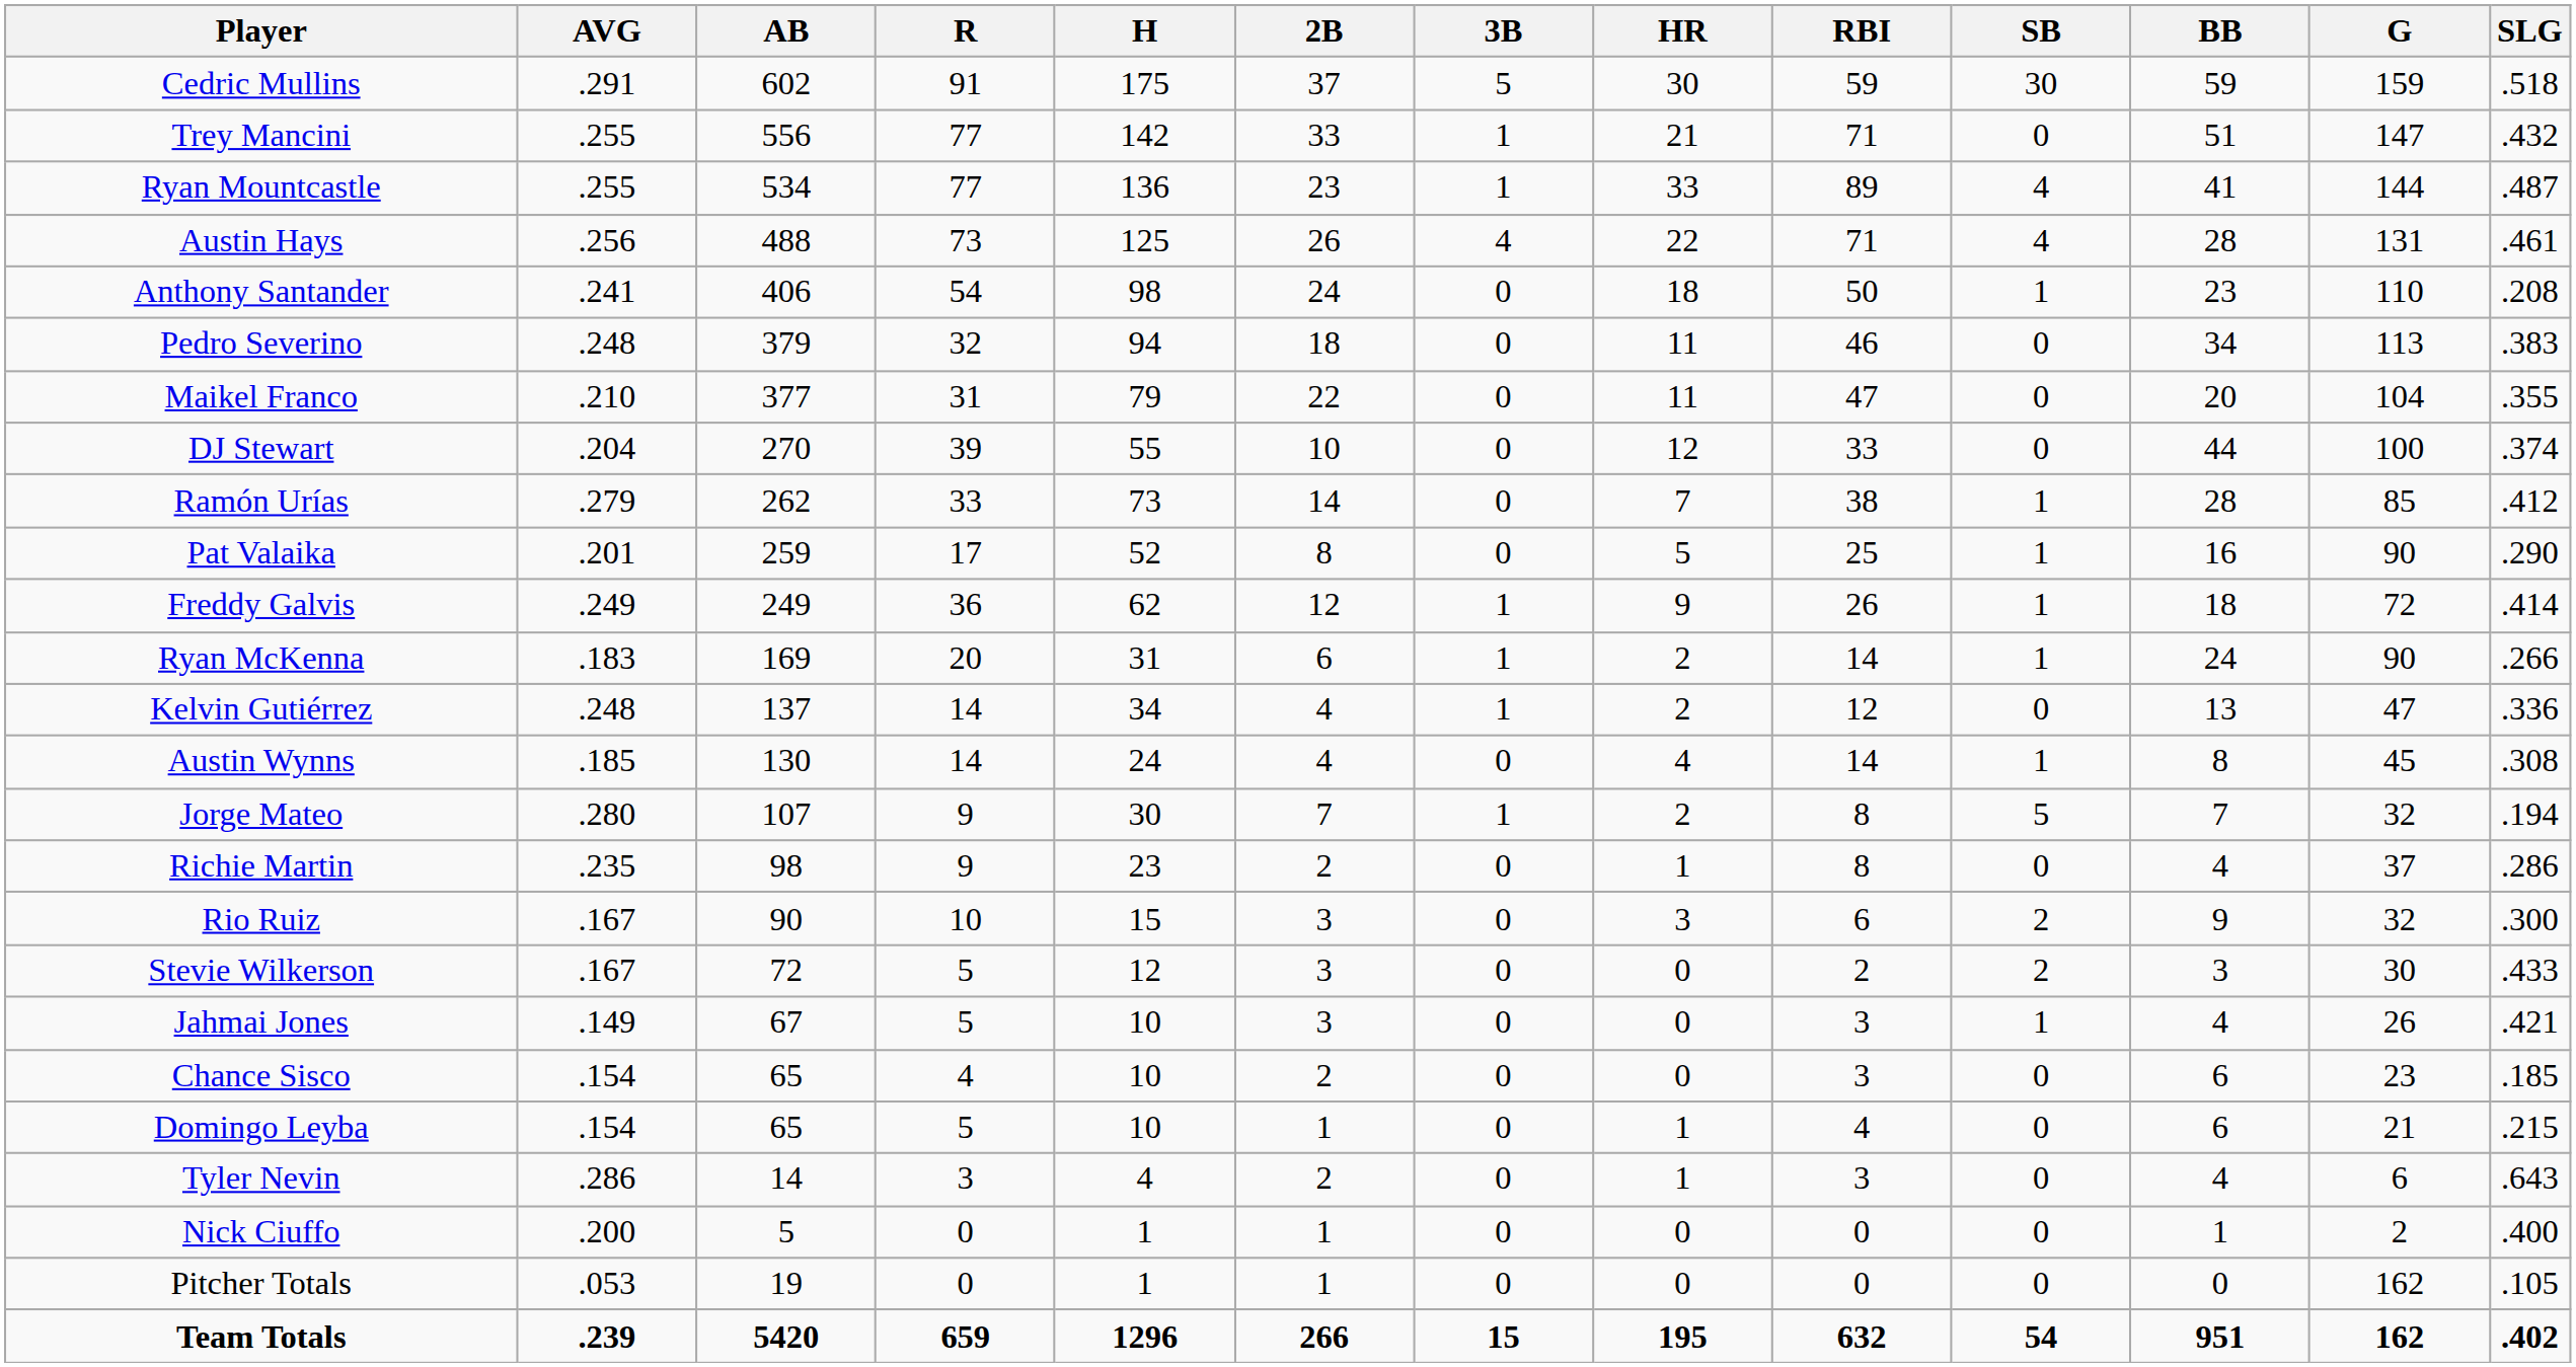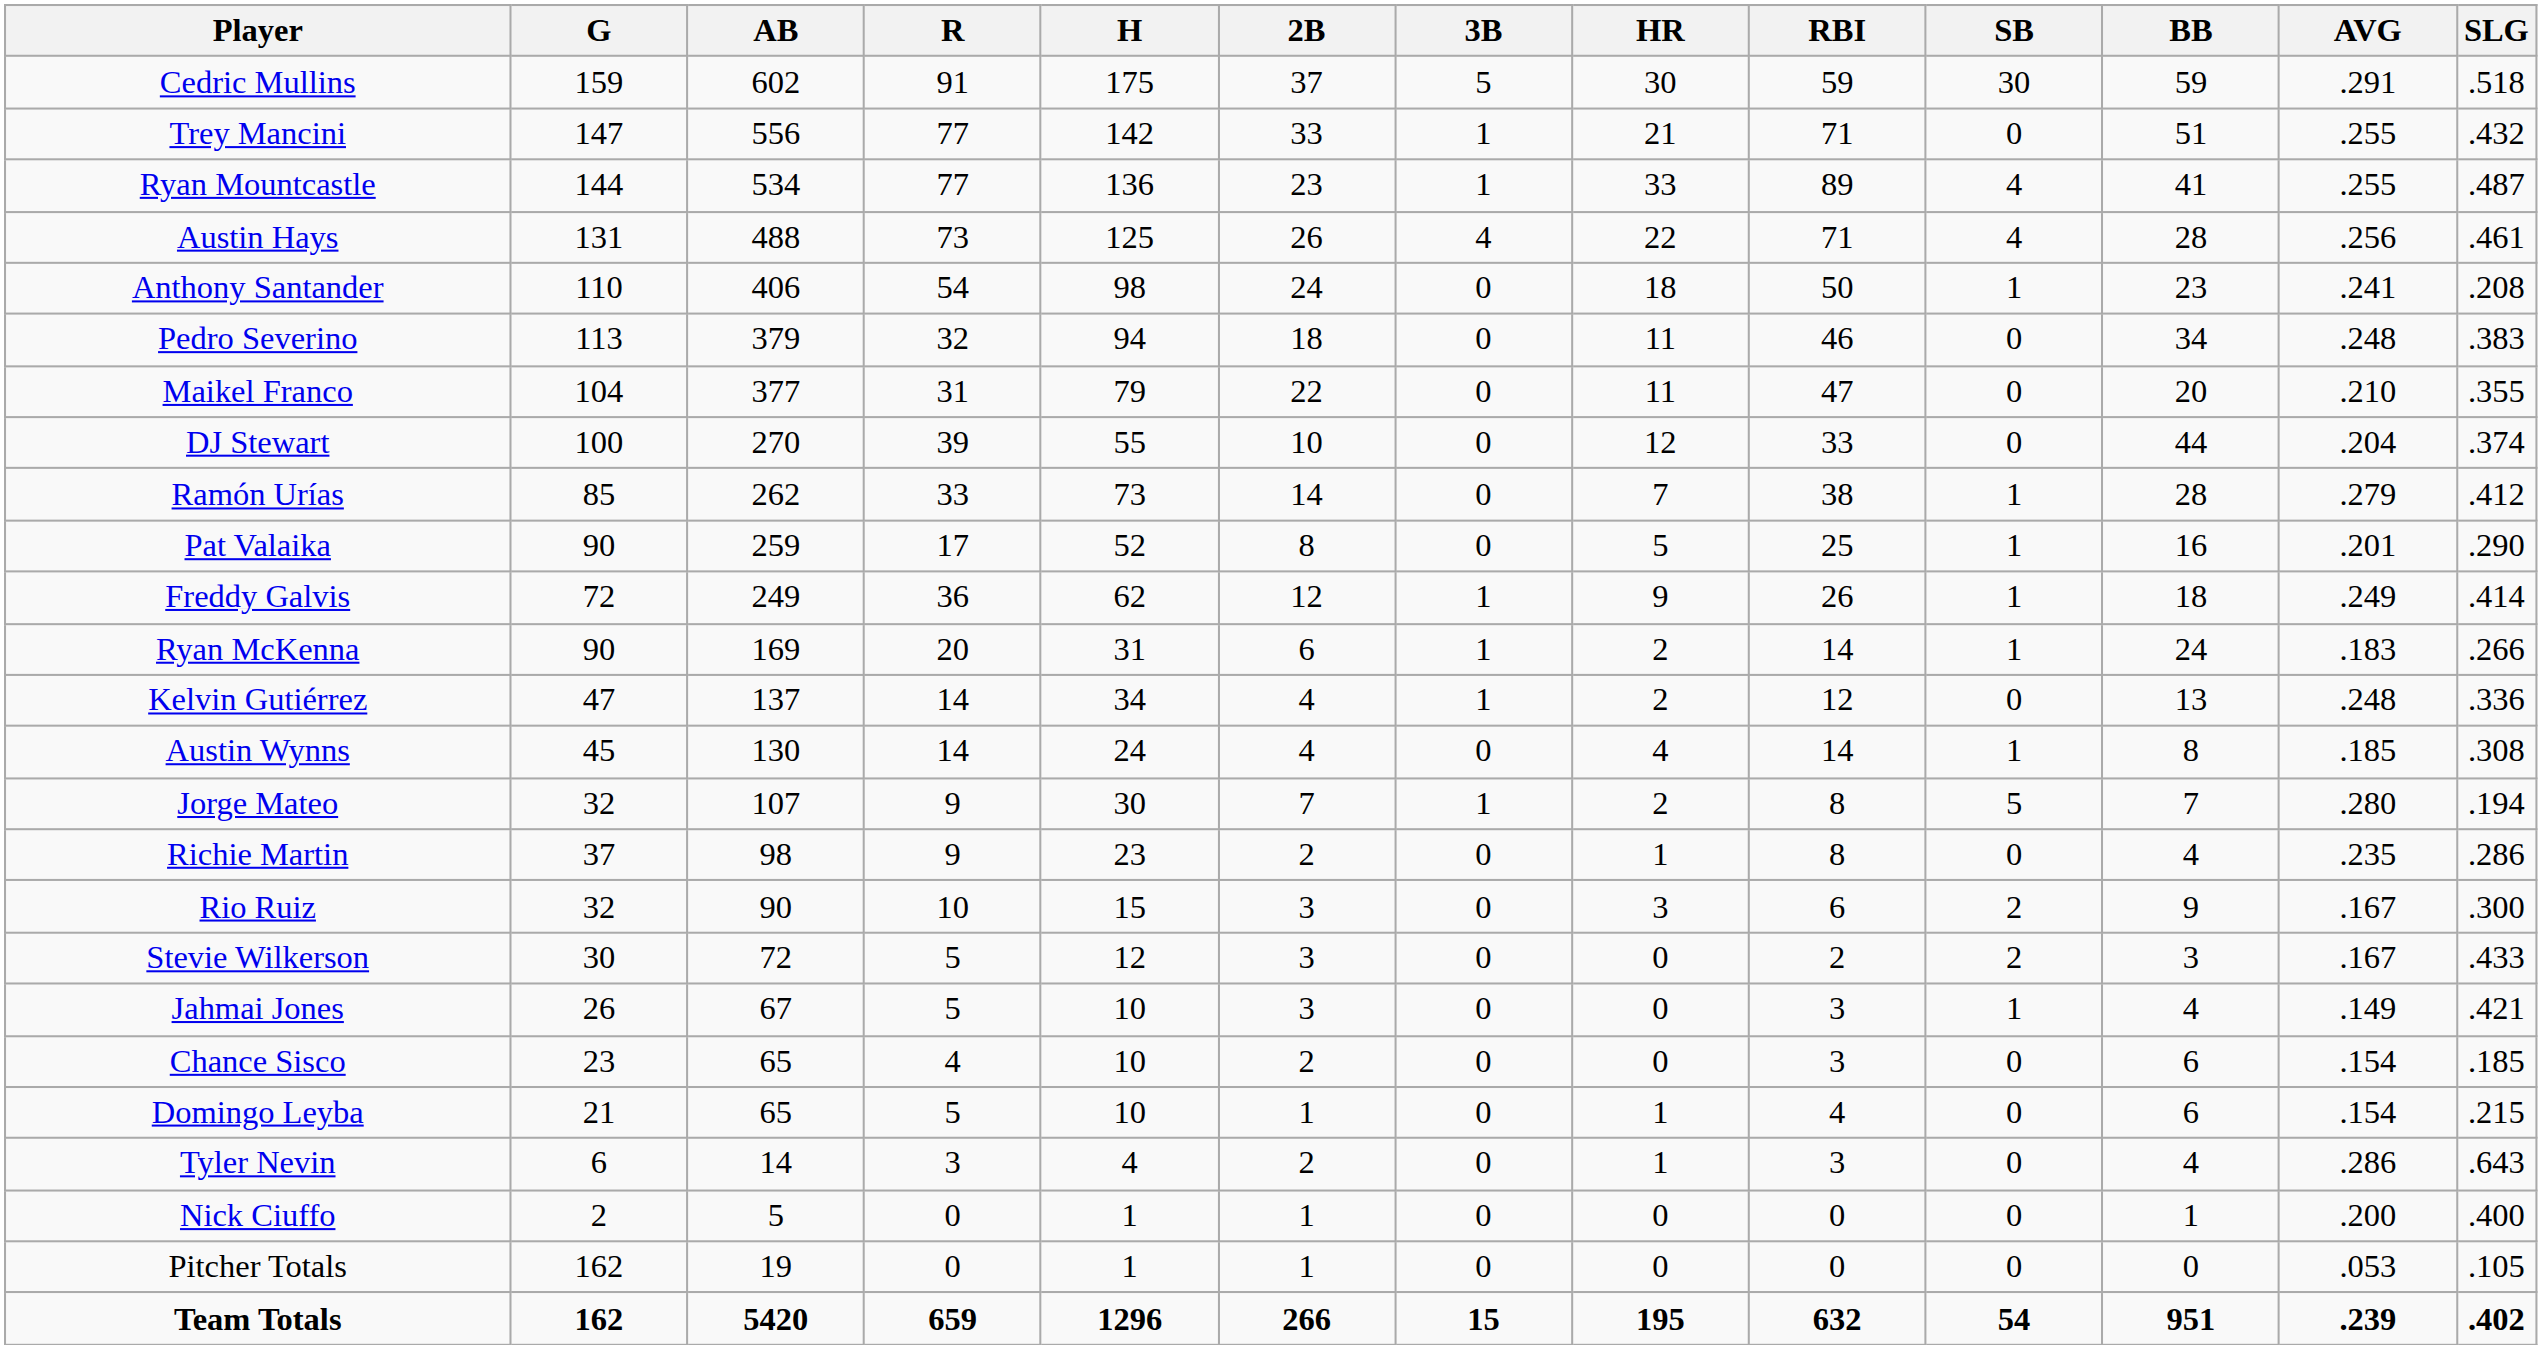columns swapped: G <-> AVG
